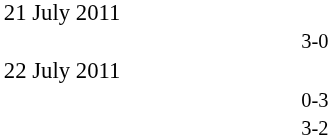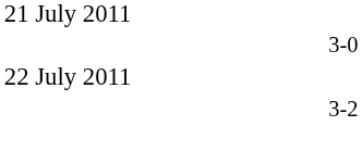- row: 0-3
